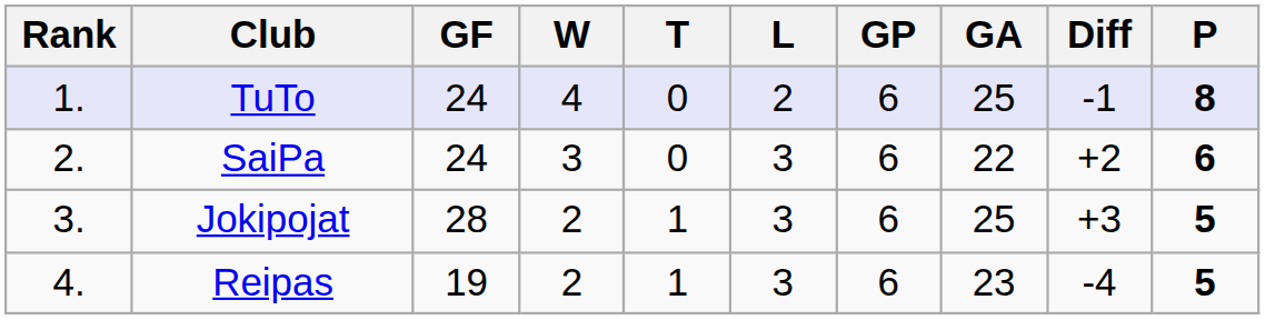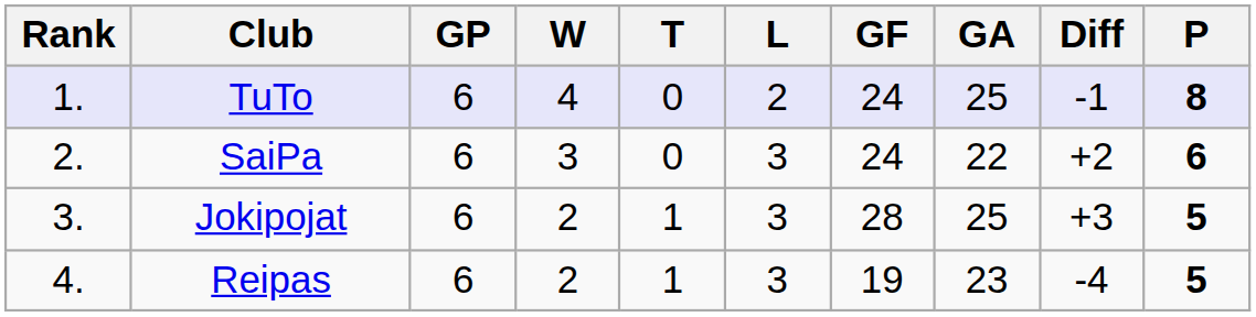columns swapped: GP <-> GF
